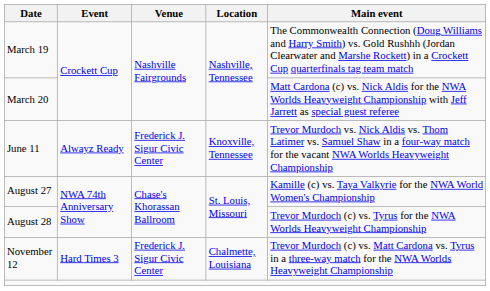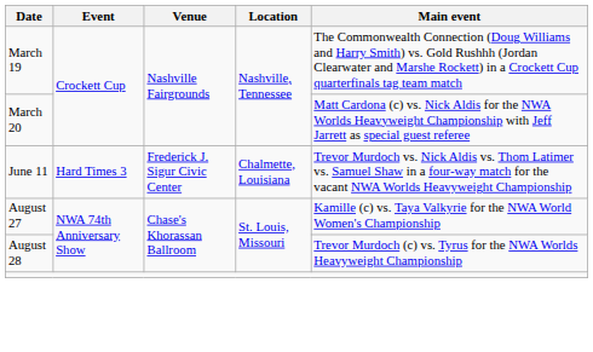June 11 | Event: Alwayz Ready -> Hard Times 3
June 11 | Location: Knoxville, Tennessee -> Chalmette, Louisiana
- row: November 12 | Hard Times 3 | Frederick J. Sigur Civic Center | Chalmette, Louisiana | Trevor Murdoch (c) vs. Matt Cardona vs. Tyrus in a three-way match for the NWA Worlds Heavyweight Championship
